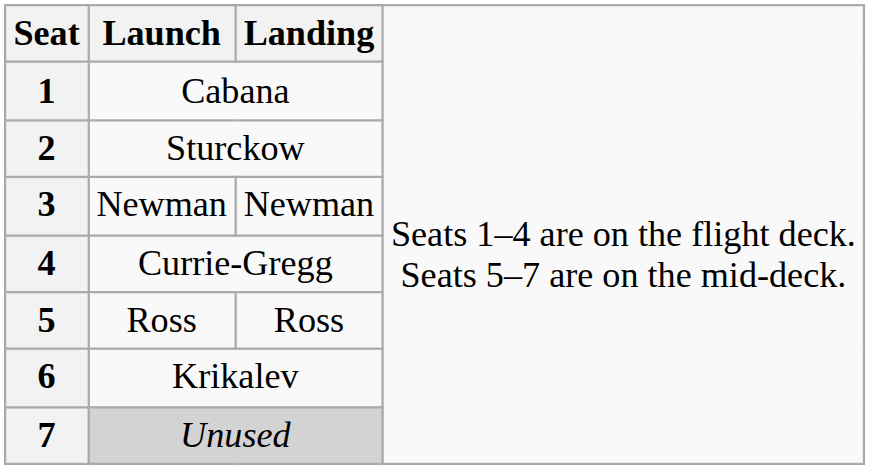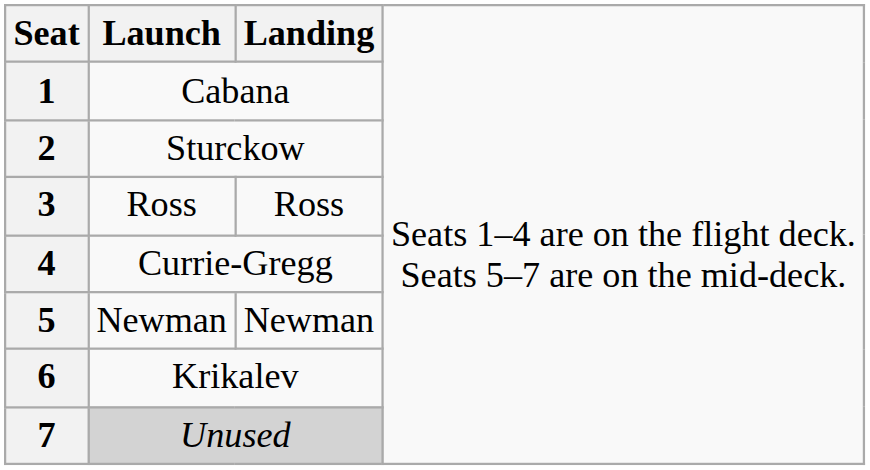3 | column 2: Newman -> Ross
3 | column 3: Newman -> Ross
5 | column 2: Ross -> Newman
5 | column 3: Ross -> Newman
